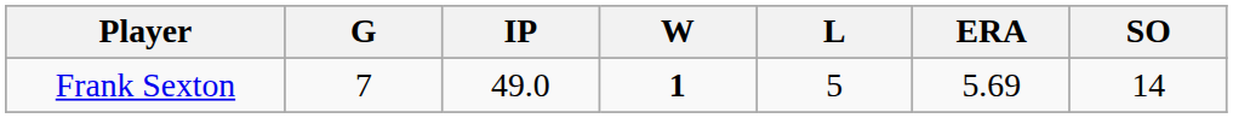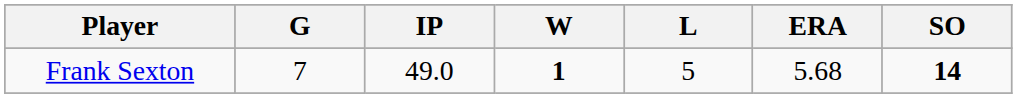Frank Sexton | ERA: 5.69 -> 5.68
Frank Sexton | SO: normal -> bold
